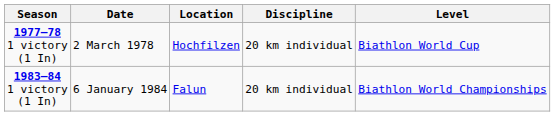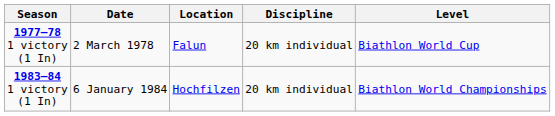1977–78 1 victory (1 In) | Location: Hochfilzen -> Falun
1983–84 1 victory (1 In) | Location: Falun -> Hochfilzen
